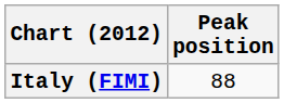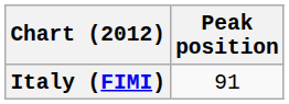Italy (FIMI) | Peak position: 88 -> 91
